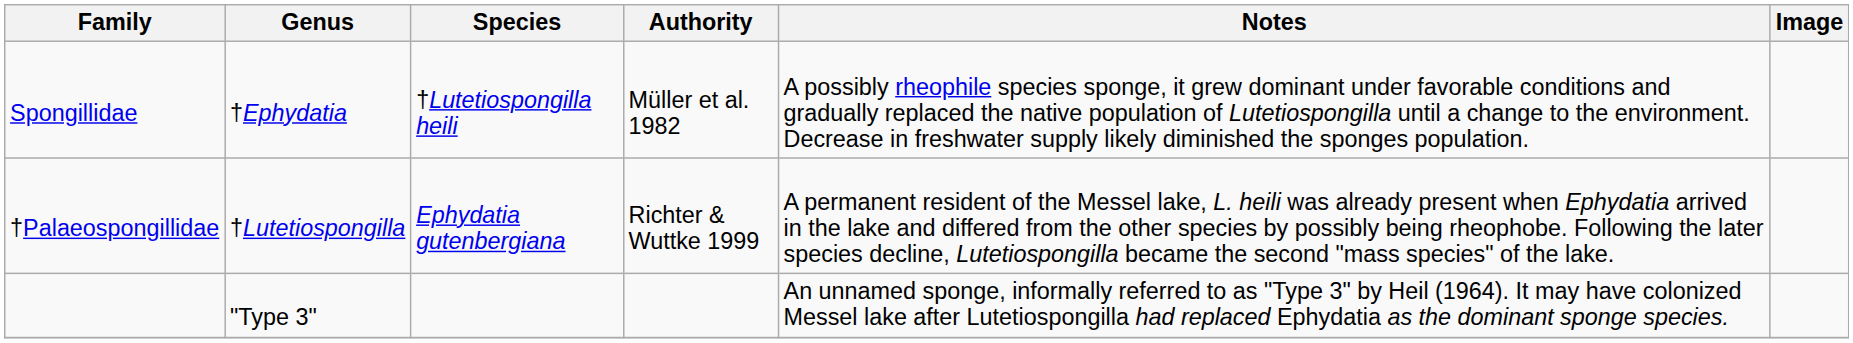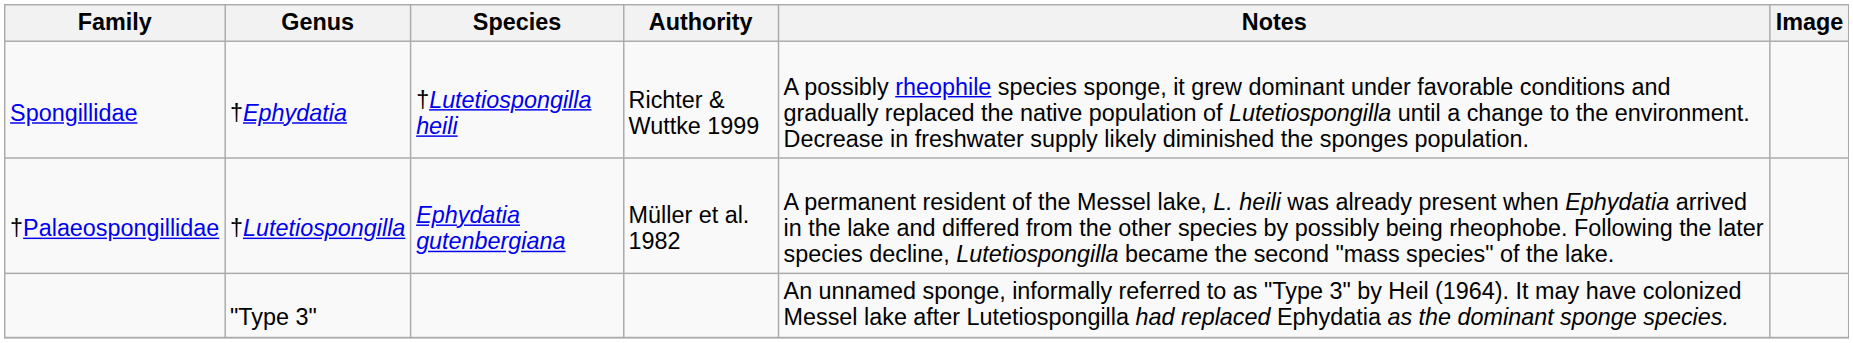Spongillidae | Authority: Müller et al. 1982 -> Richter & Wuttke 1999
†Palaeospongillidae | Authority: Richter & Wuttke 1999 -> Müller et al. 1982
